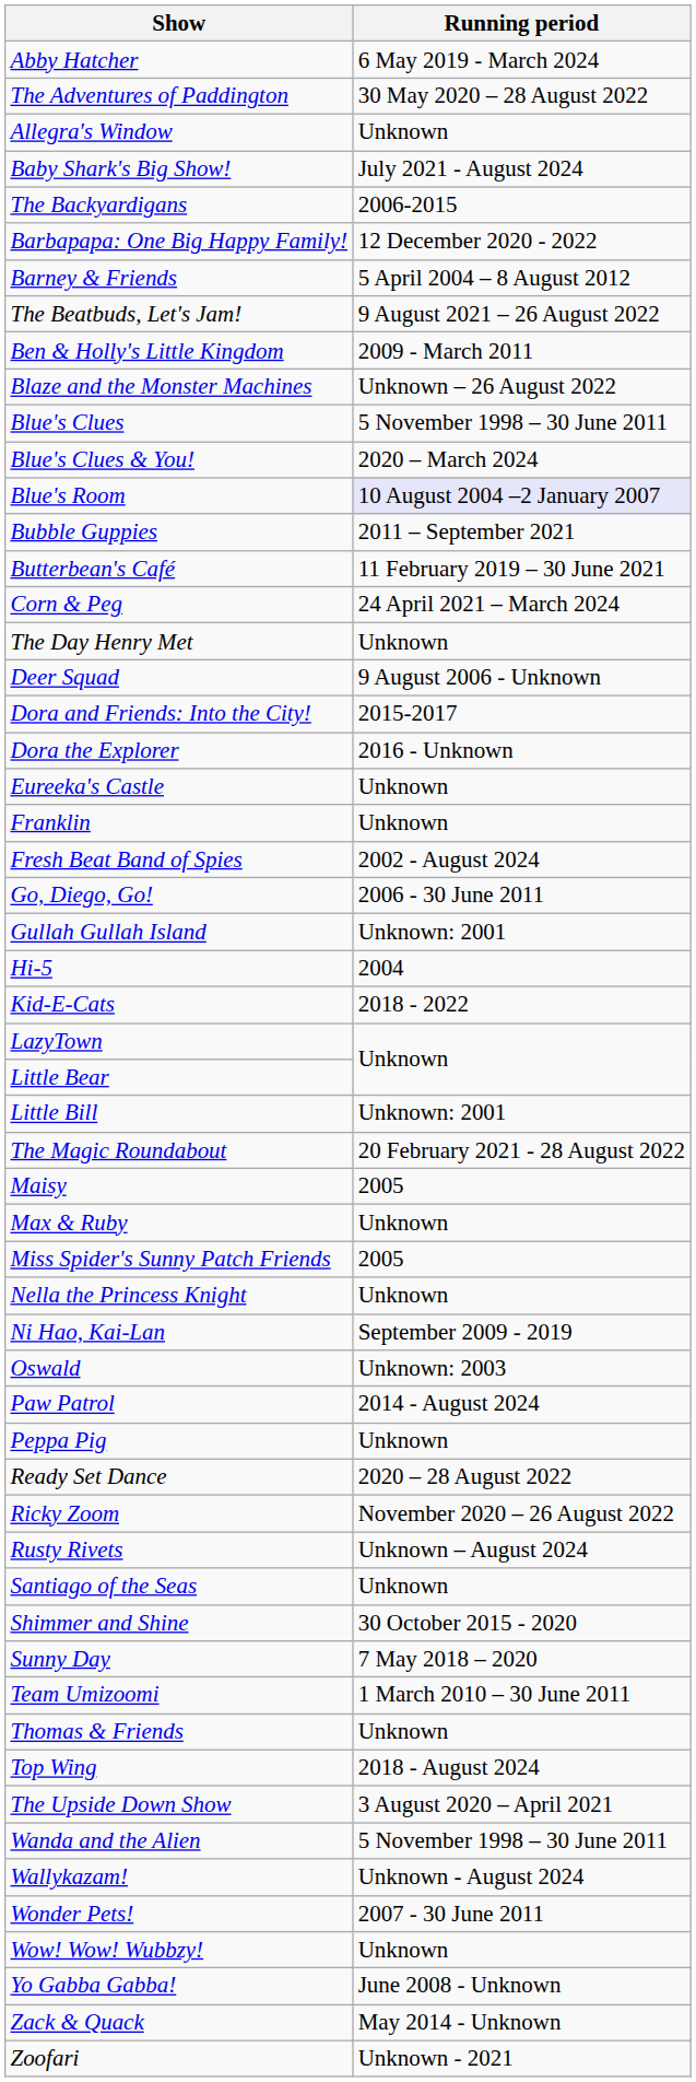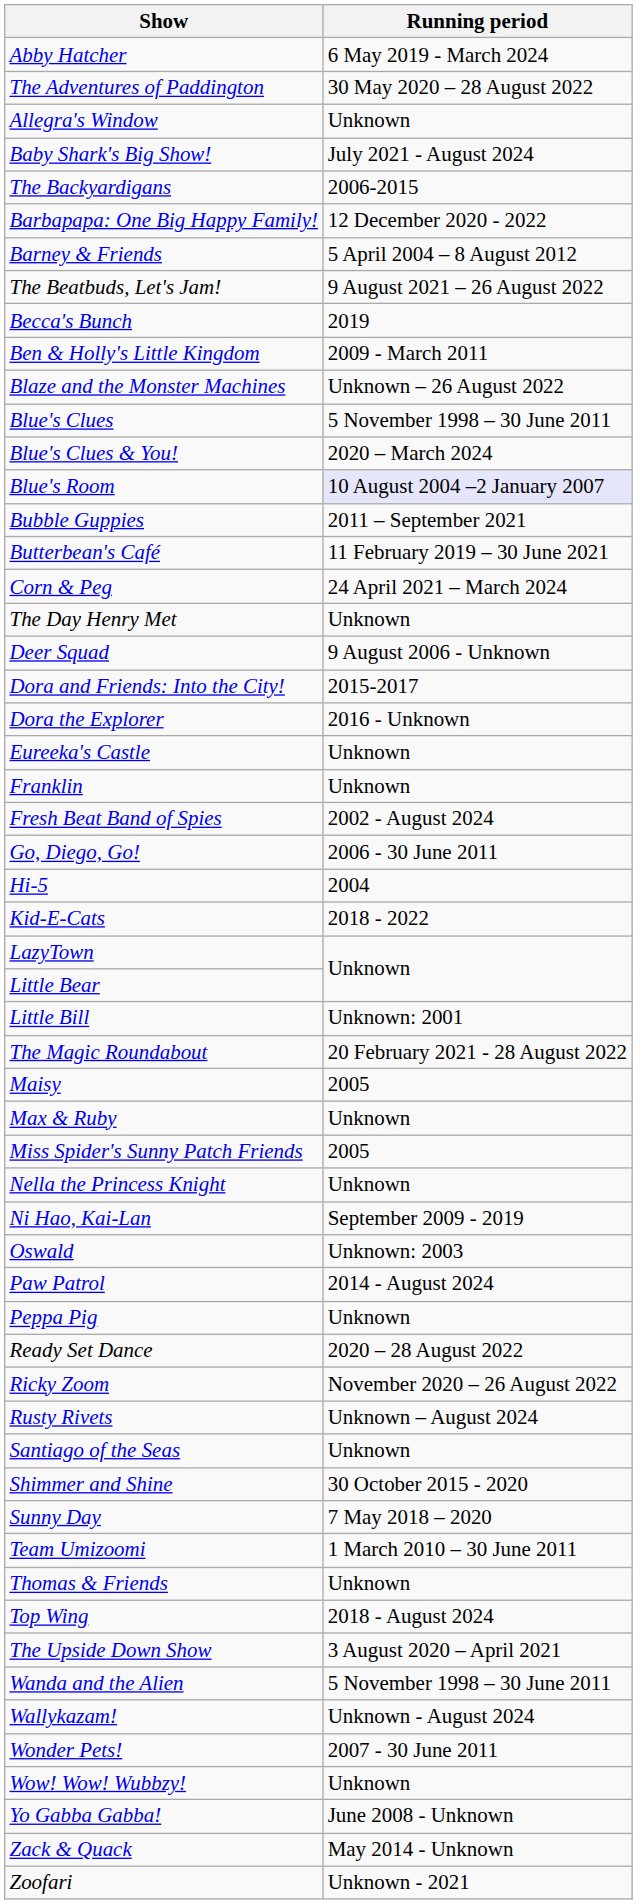+ row: Becca's Bunch | 2019
- row: Gullah Gullah Island | Unknown: 2001
